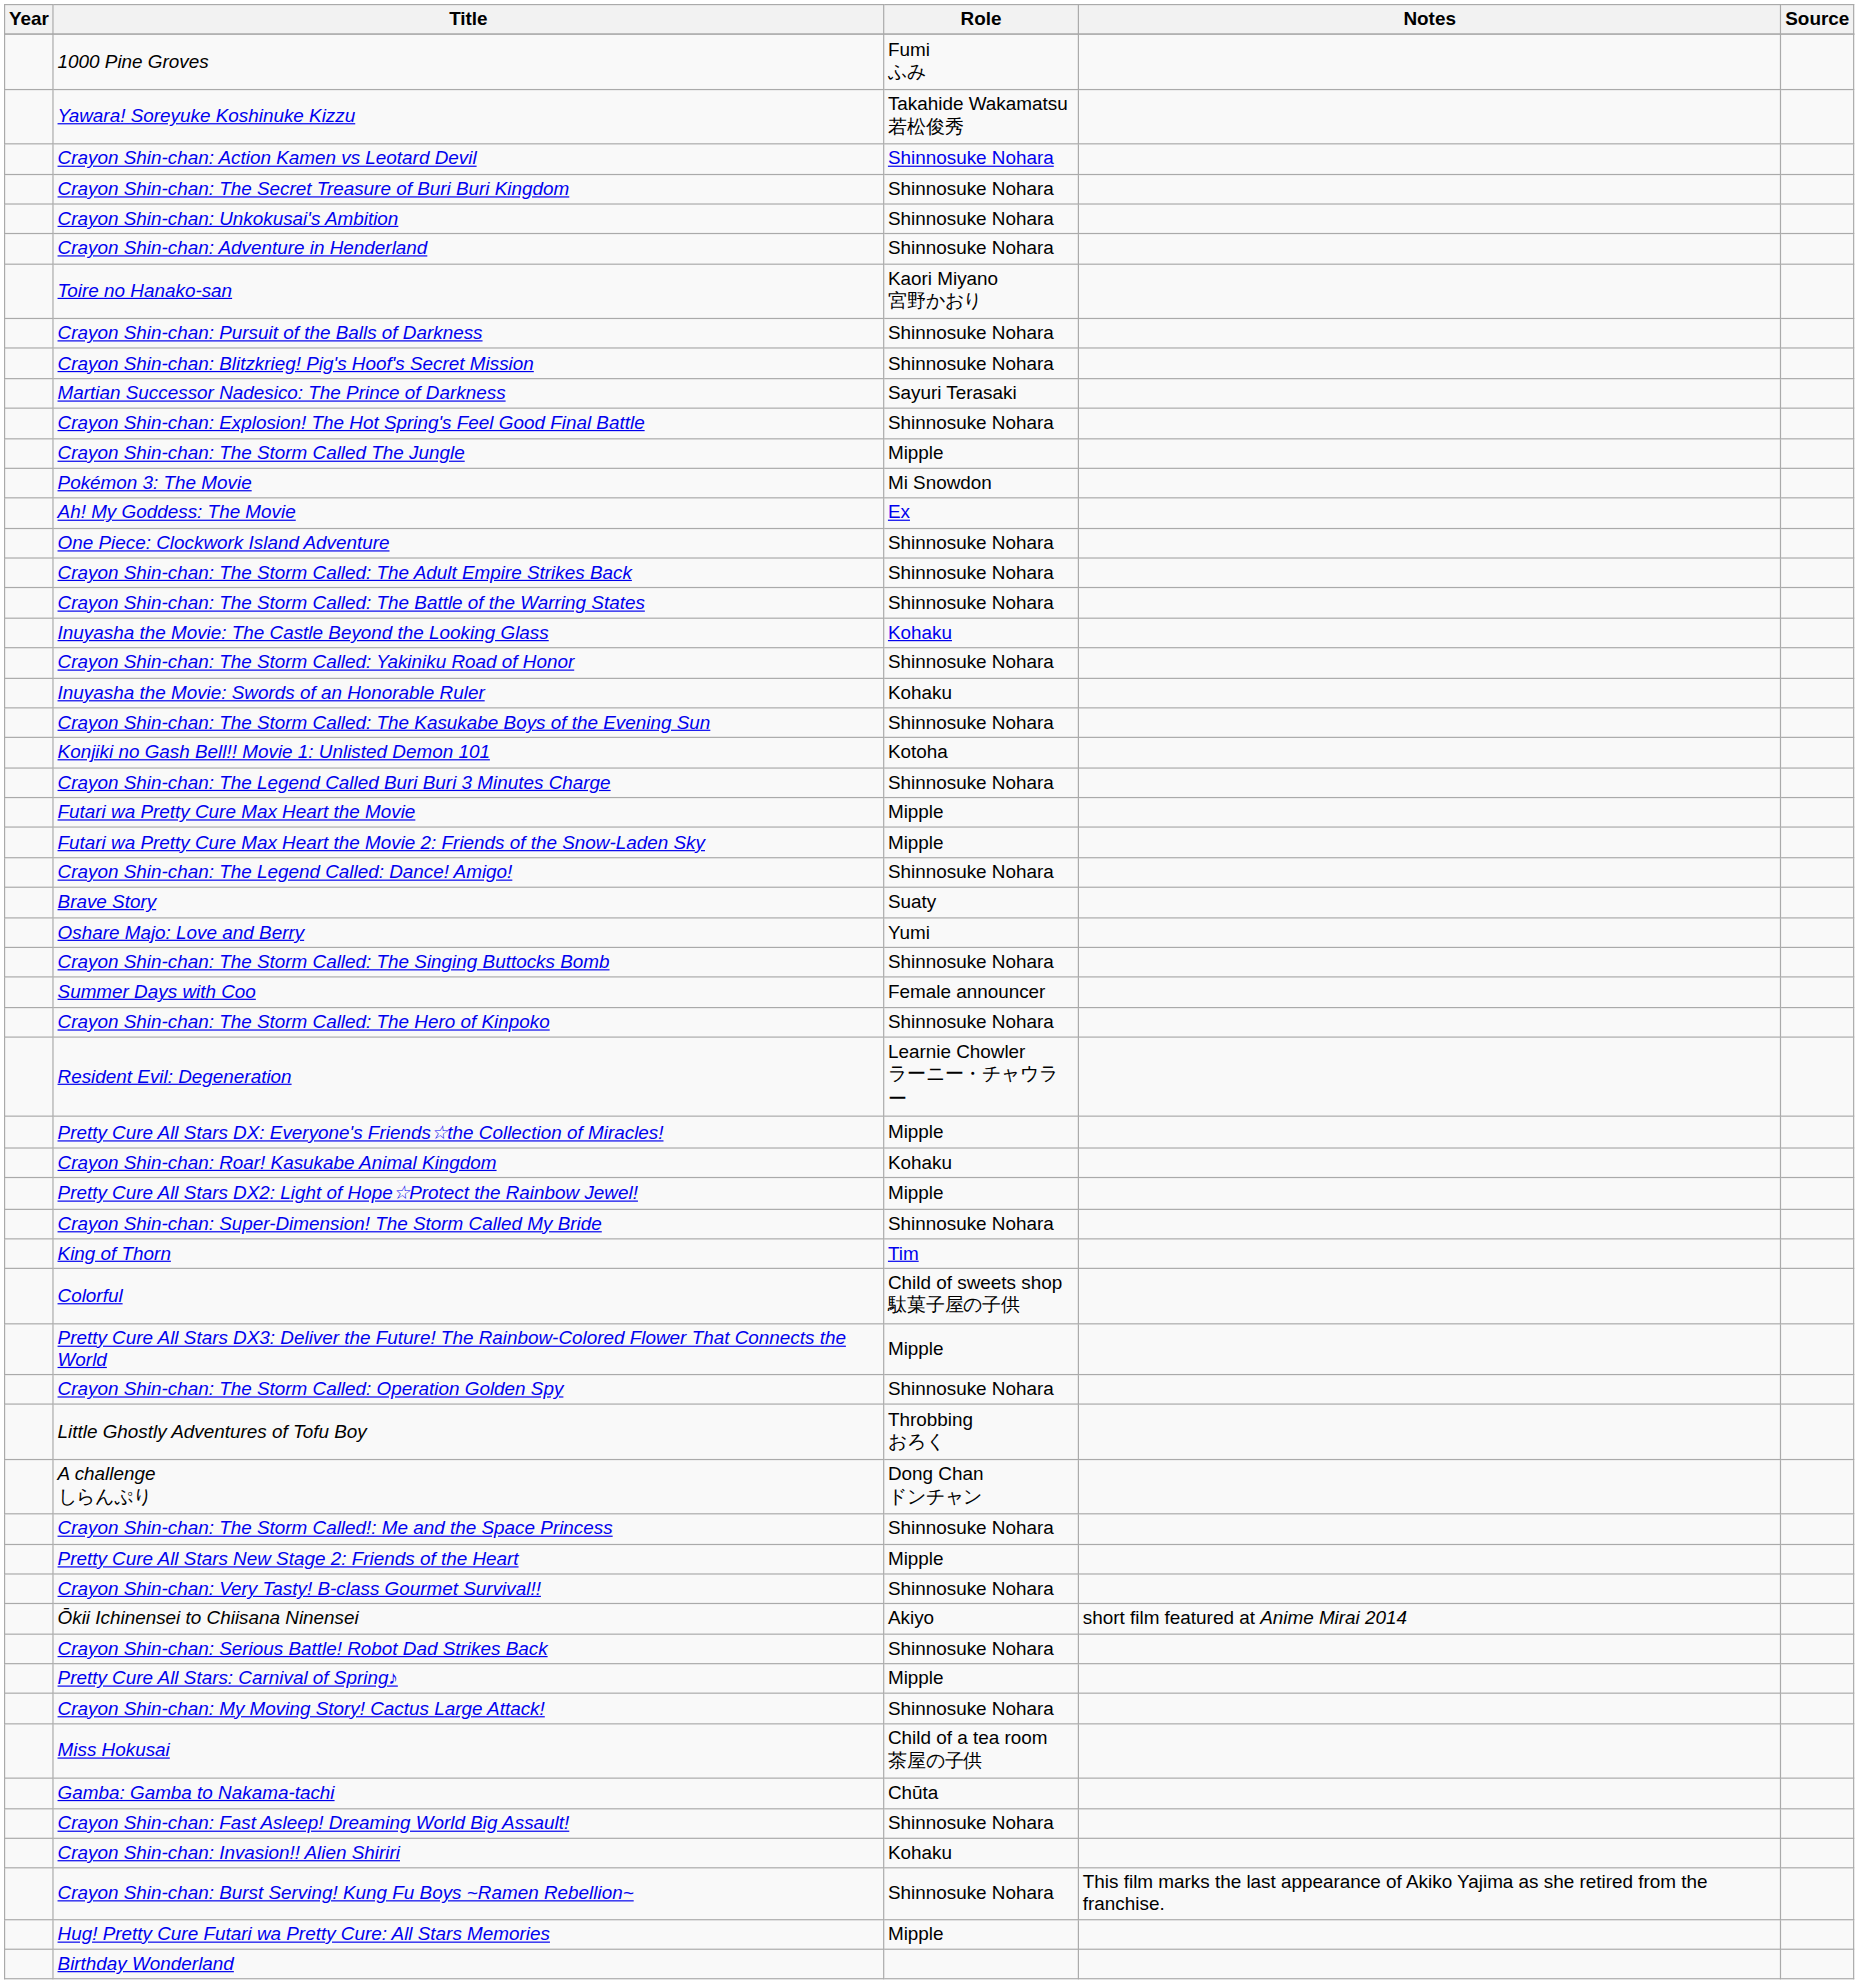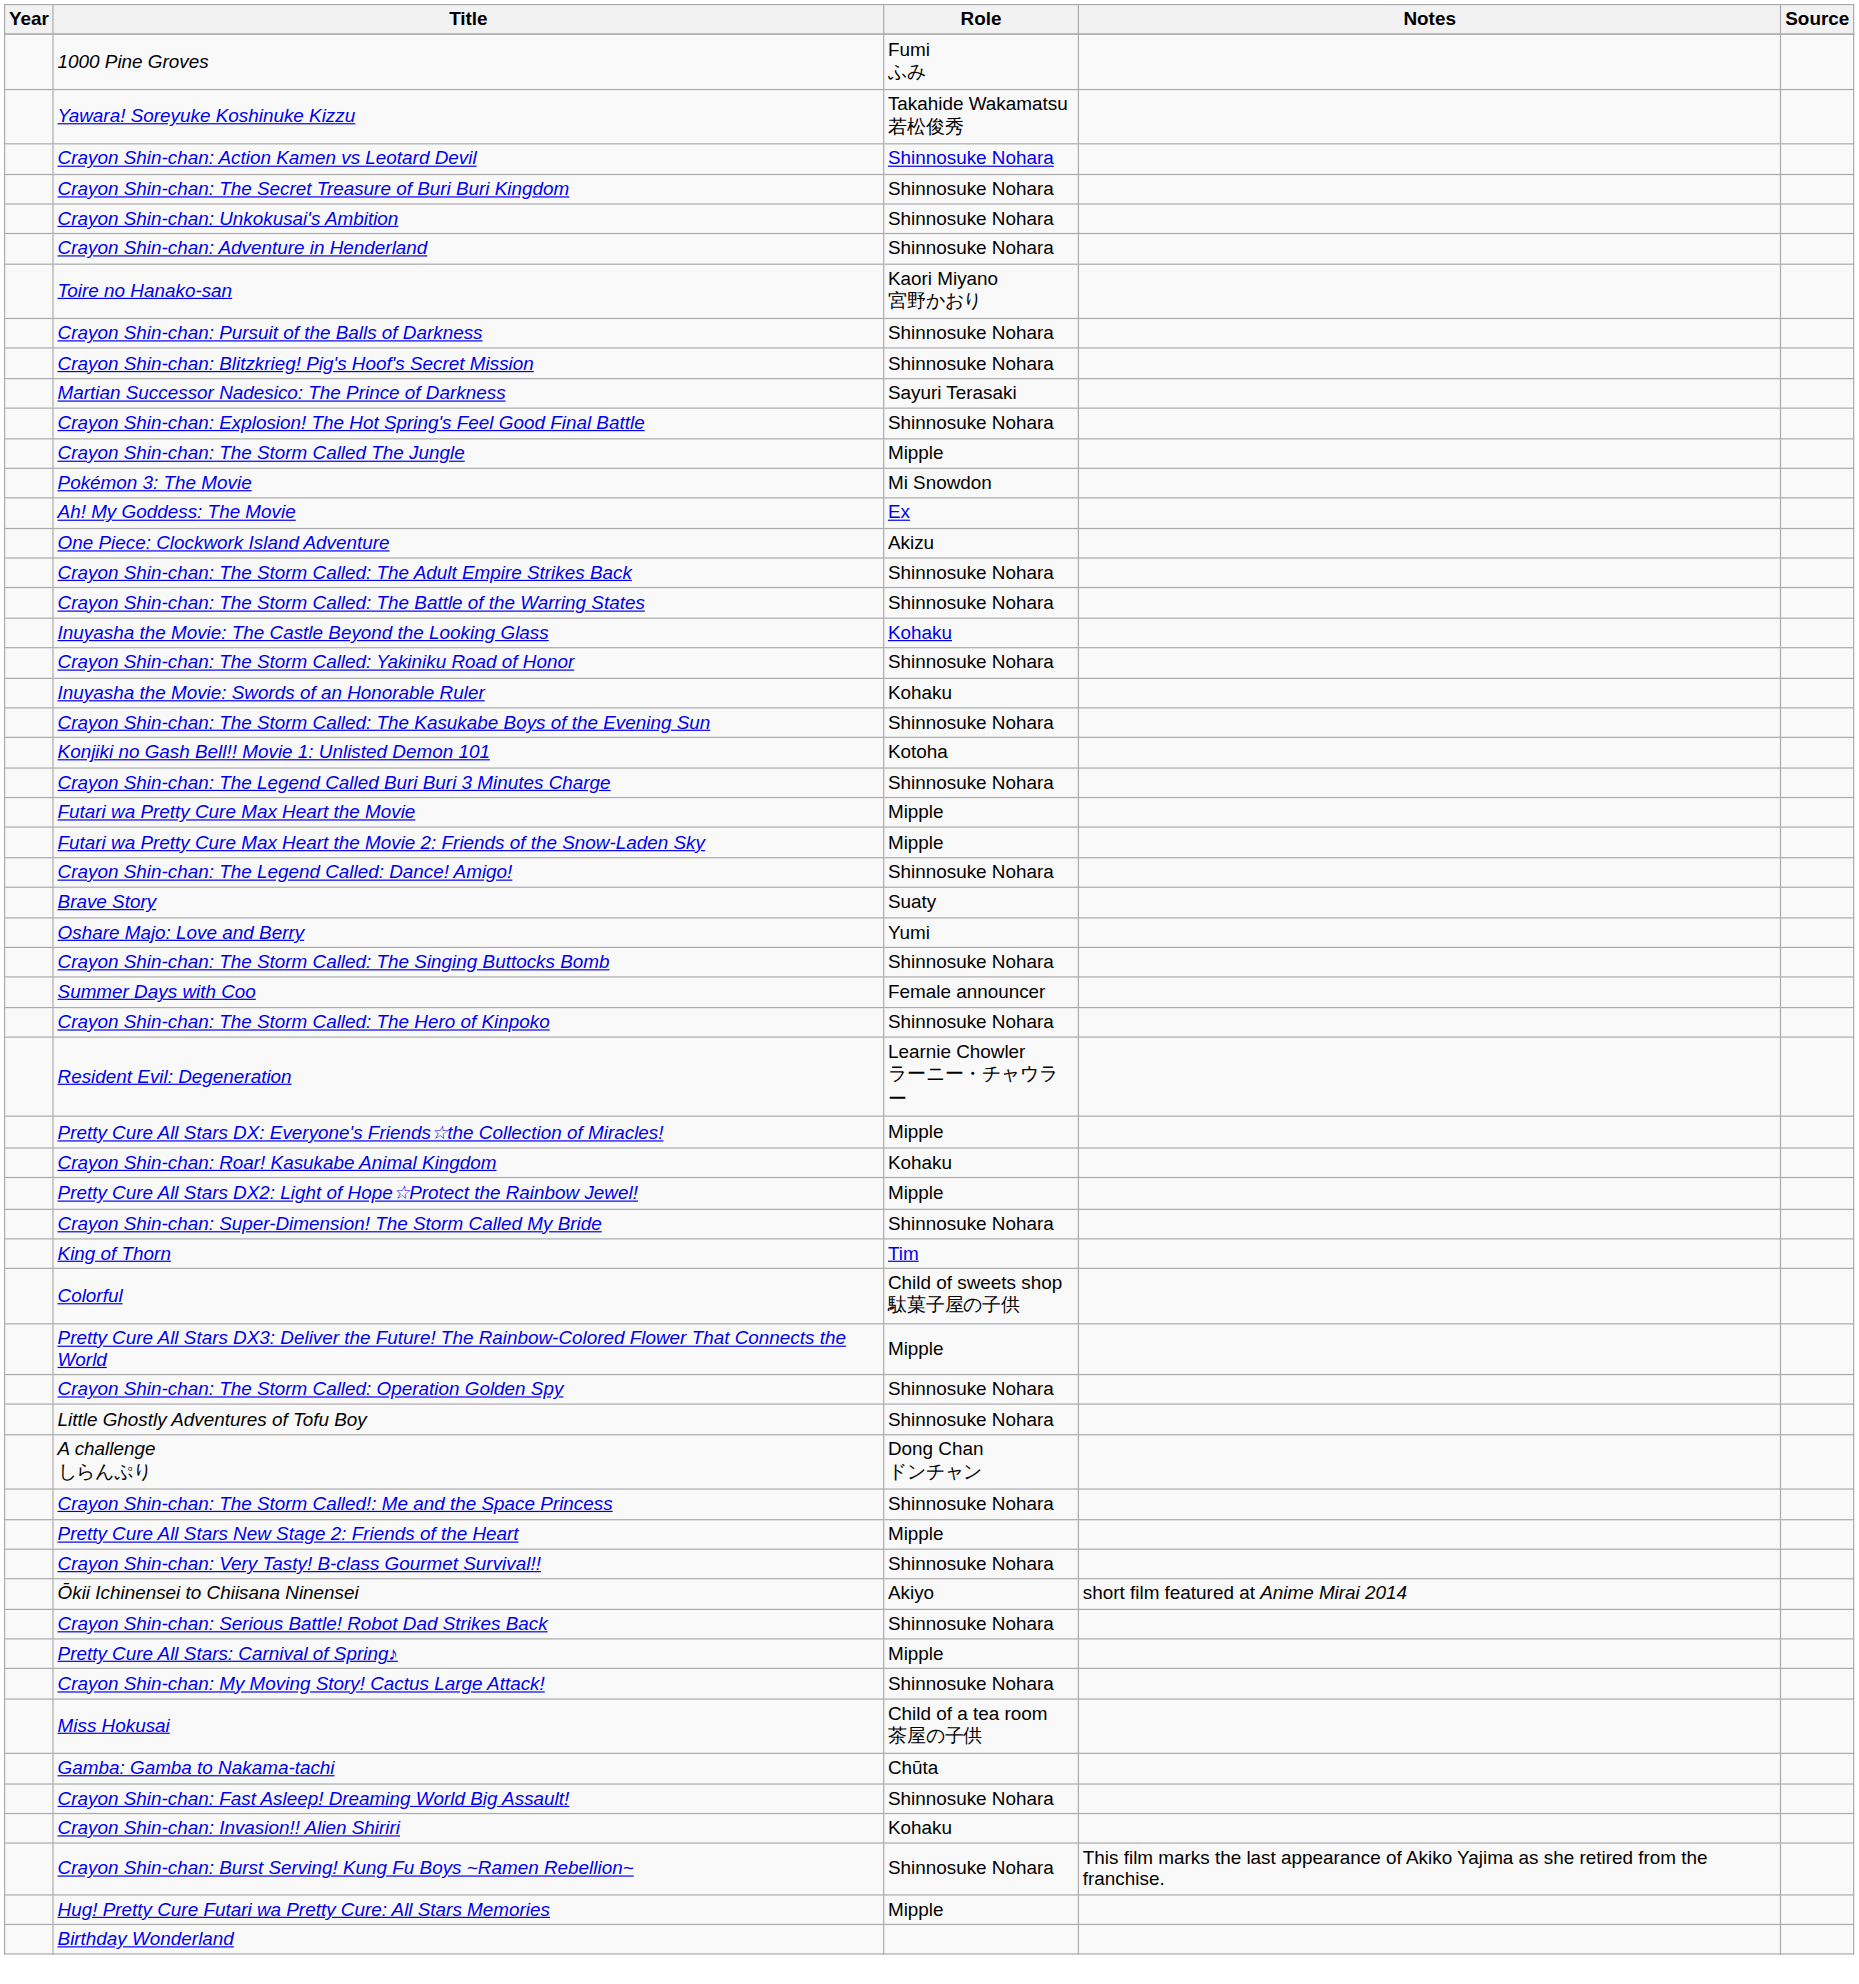One Piece: Clockwork Island Adventure | Role: Shinnosuke Nohara -> Akizu
Little Ghostly Adventures of Tofu Boy | Role: Throbbing おろく -> Shinnosuke Nohara
